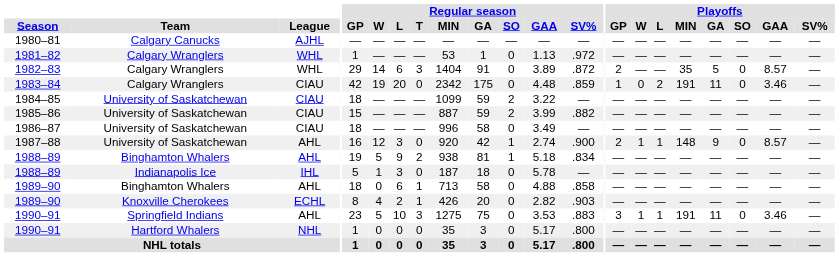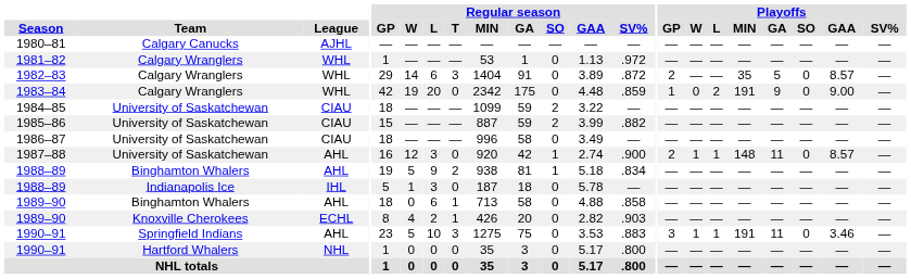1983–84 | League: CIAU -> WHL
1983–84 | Playoffs / GA: 11 -> 9
1983–84 | Playoffs / GAA: 3.46 -> 9.00
1987–88 | Playoffs / GA: 9 -> 11
